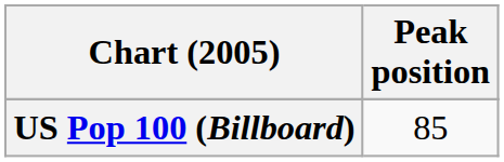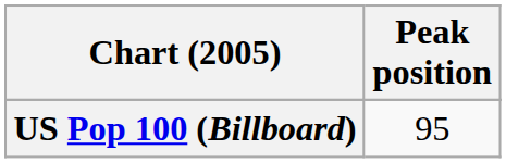US Pop 100 (Billboard) | Peak position: 85 -> 95
